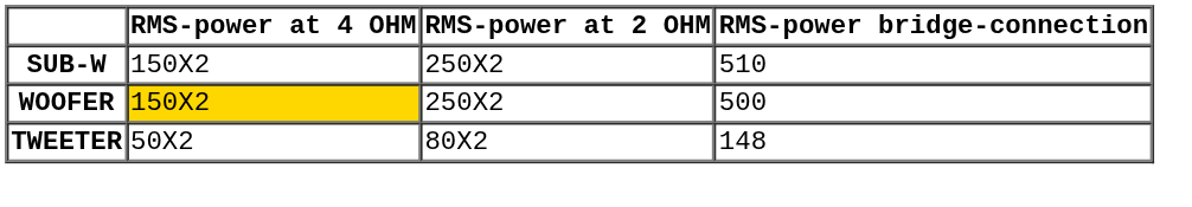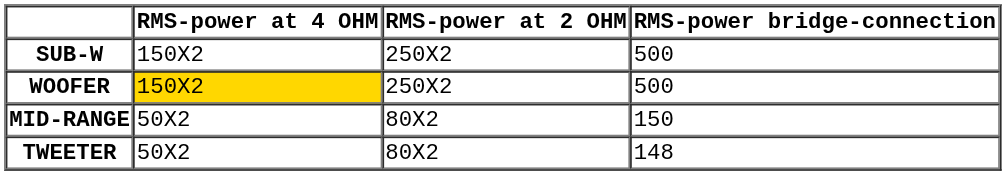SUB-W | RMS-power bridge-connection: 510 -> 500
+ row: MID-RANGE | 50X2 | 80X2 | 150
